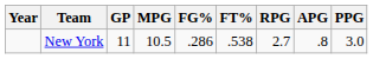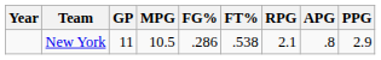New York | RPG: 2.7 -> 2.1
New York | PPG: 3.0 -> 2.9
